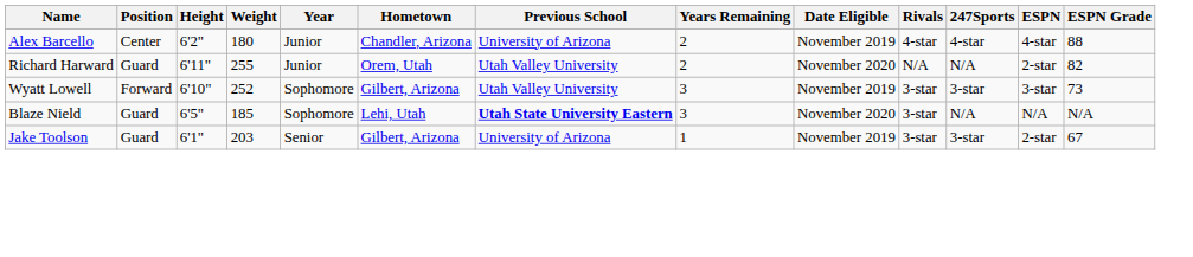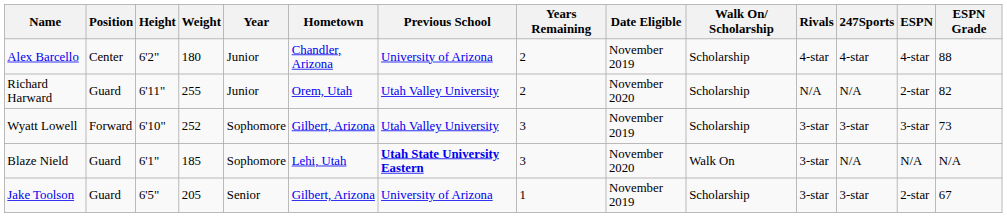+ column: Walk On/ Scholarship | Scholarship | Scholarship | Scholarship | Walk On | Scholarship
Blaze Nield | Height: 6'5" -> 6'1"
Jake Toolson | Height: 6'1" -> 6'5"
Jake Toolson | Weight: 203 -> 205
